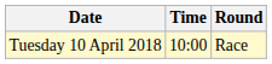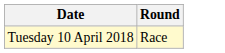- column: Time | 10:00
